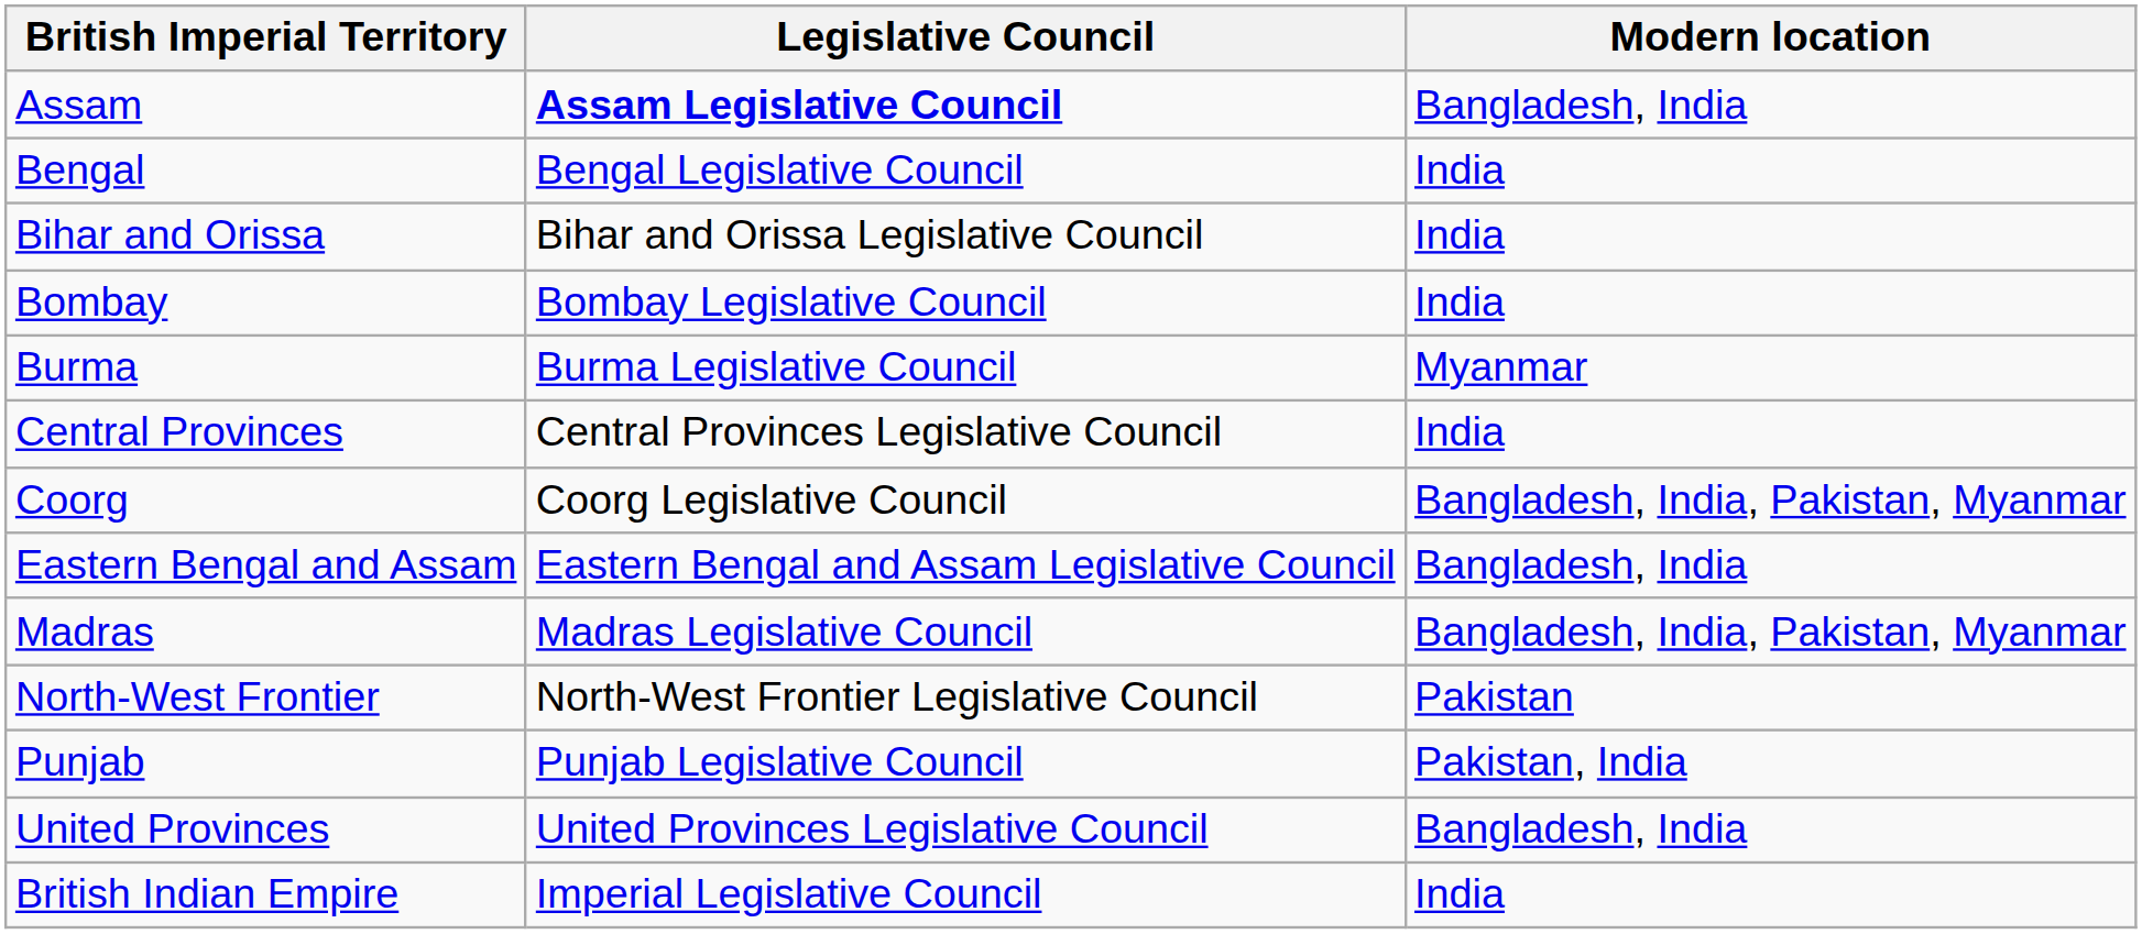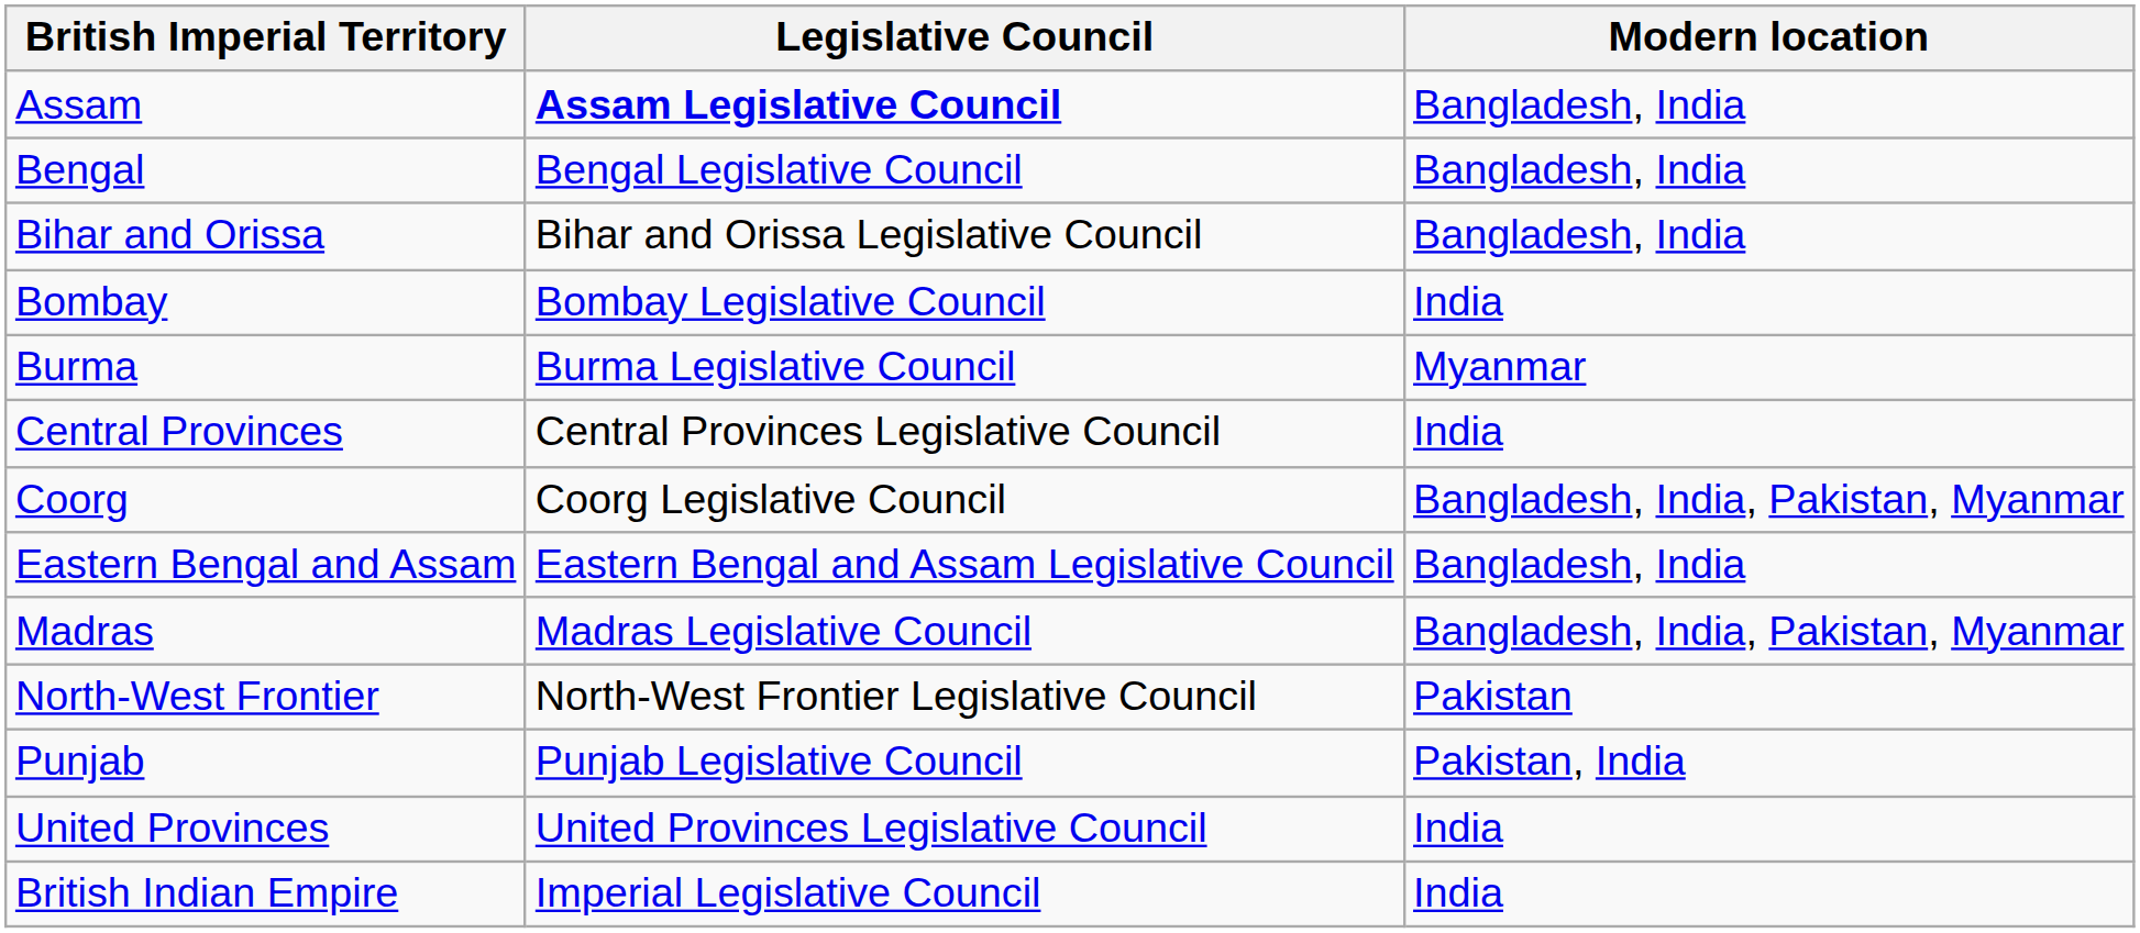Bengal | Modern location: India -> Bangladesh, India
Bihar and Orissa | Modern location: India -> Bangladesh, India
United Provinces | Modern location: Bangladesh, India -> India
